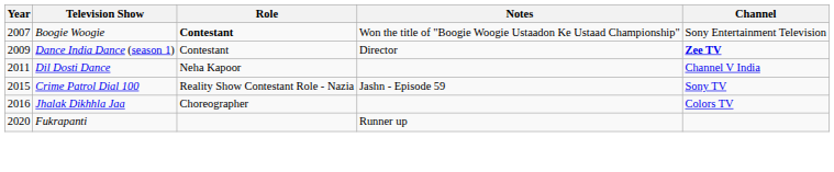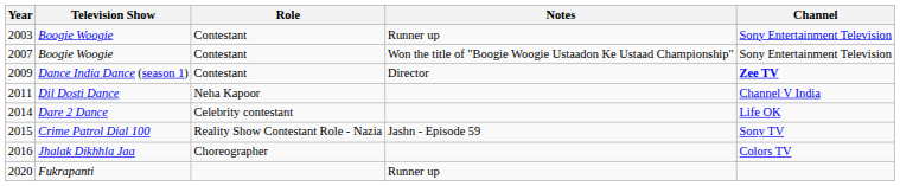+ row: 2003 | Boogie Woogie | Contestant | Runner up | Sony Entertainment Television
2007 | Role: bold -> normal
+ row: 2014 | Dare 2 Dance | Celebrity contestant | Life OK
